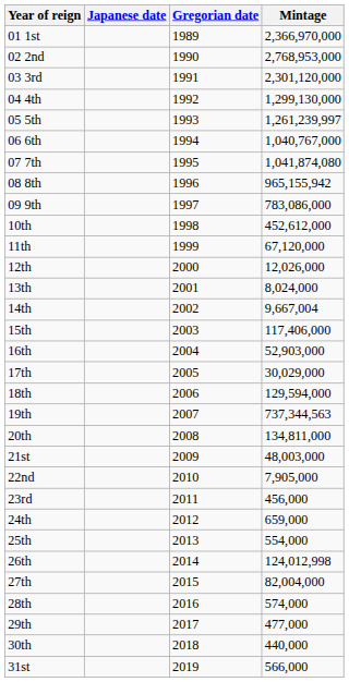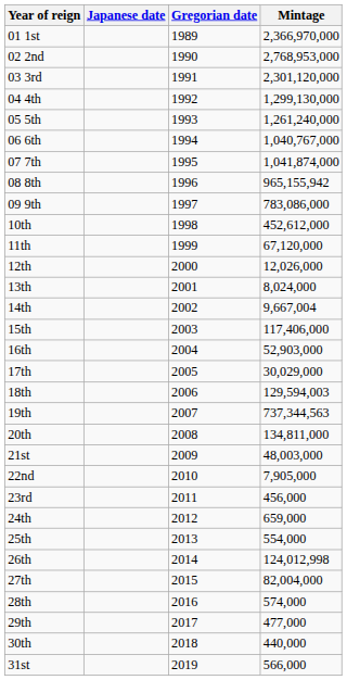05 5th | Mintage: 1,261,239,997 -> 1,261,240,000
07 7th | Mintage: 1,041,874,080 -> 1,041,874,000
18th | Mintage: 129,594,000 -> 129,594,003
